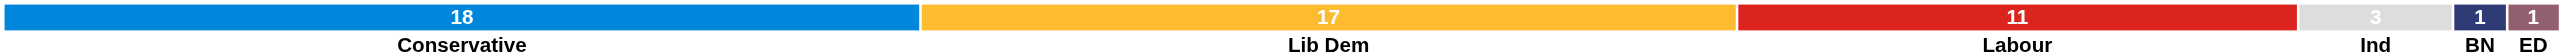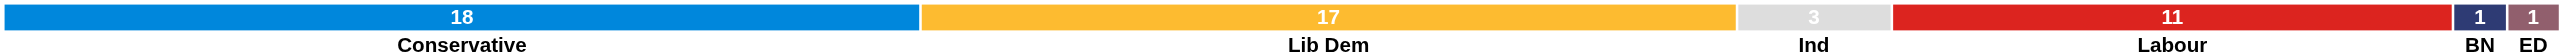columns swapped: 11 <-> 3
